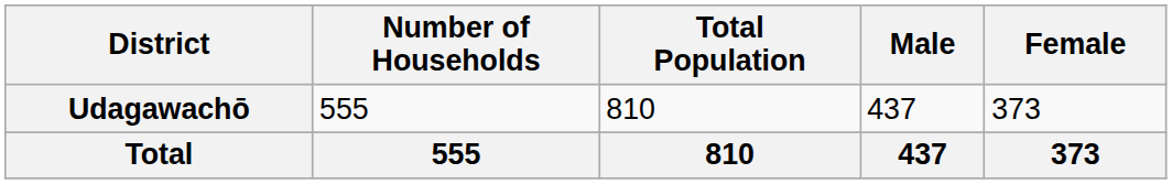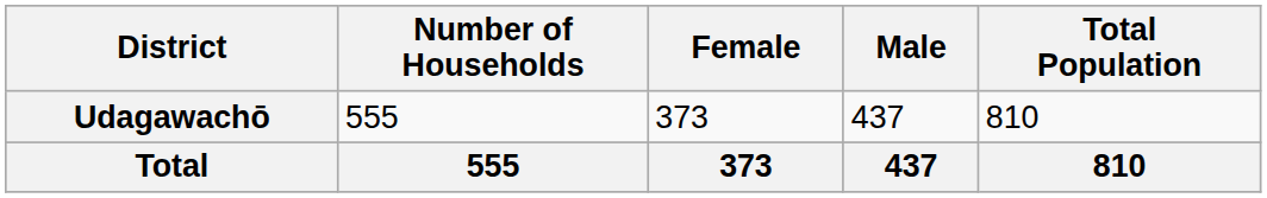columns swapped: Total Population <-> Female
